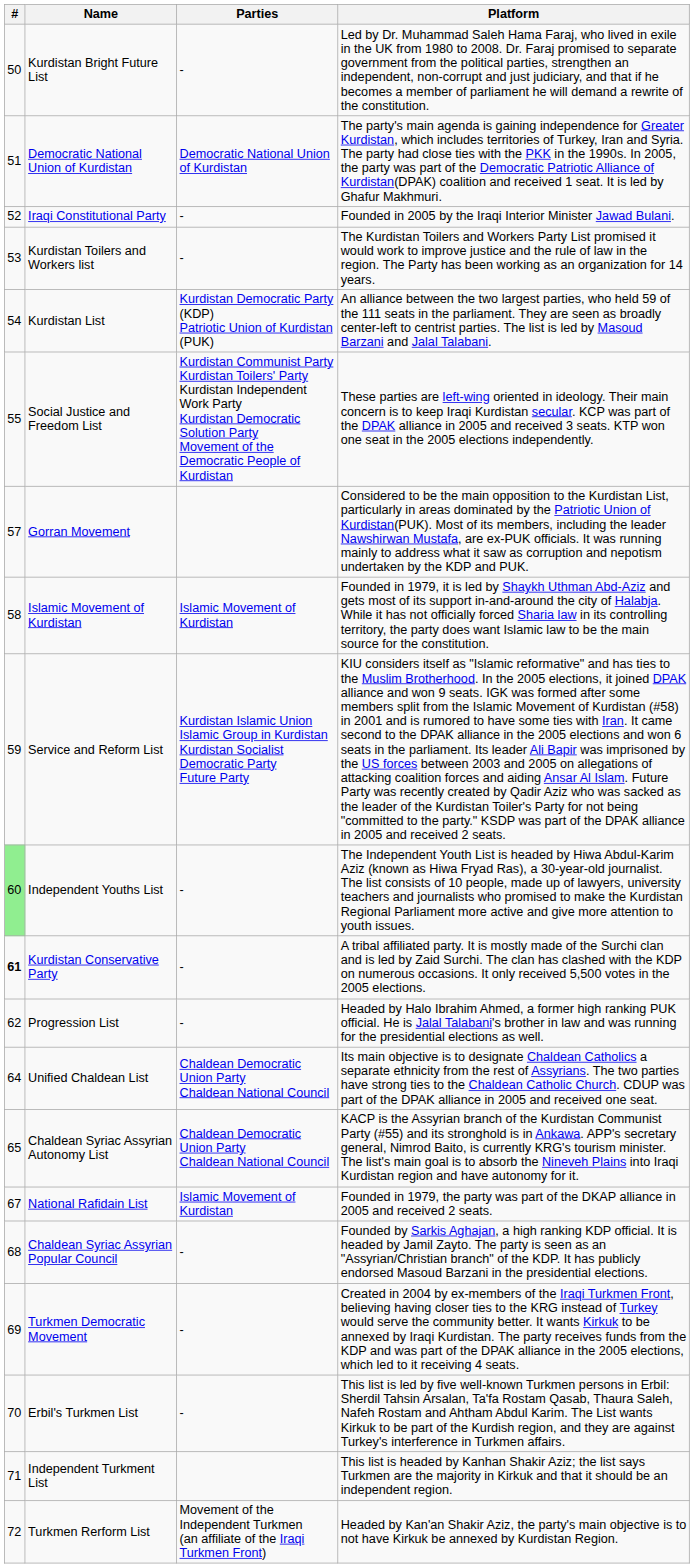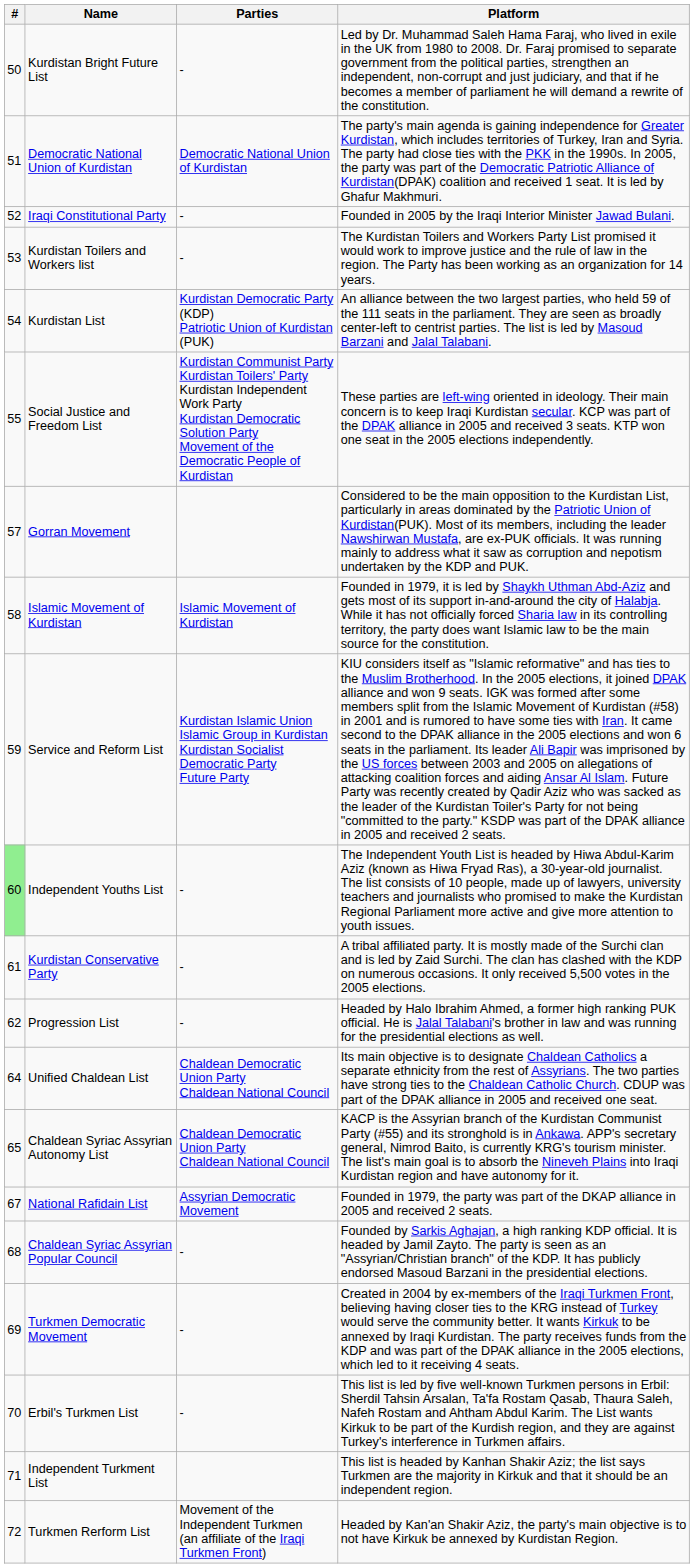Kurdistan Conservative Party | #: bold -> normal
National Rafidain List | Parties: Islamic Movement of Kurdistan -> Assyrian Democratic Movement
